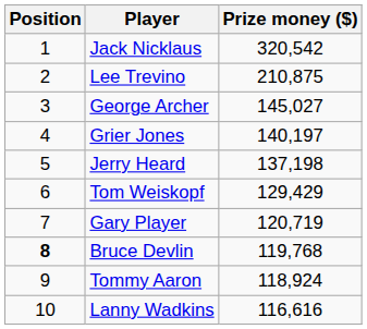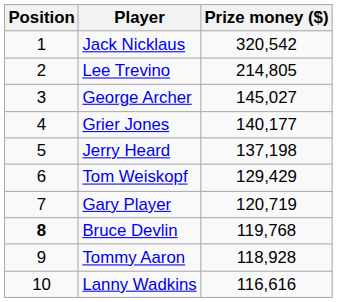Lee Trevino | Prize money ($): 210,875 -> 214,805
Grier Jones | Prize money ($): 140,197 -> 140,177
Tommy Aaron | Prize money ($): 118,924 -> 118,928
